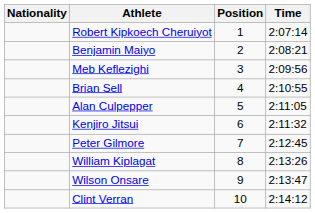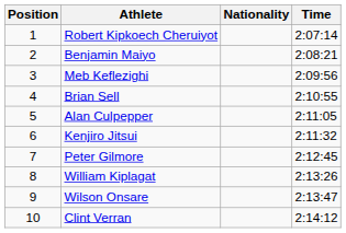columns swapped: Position <-> Nationality
